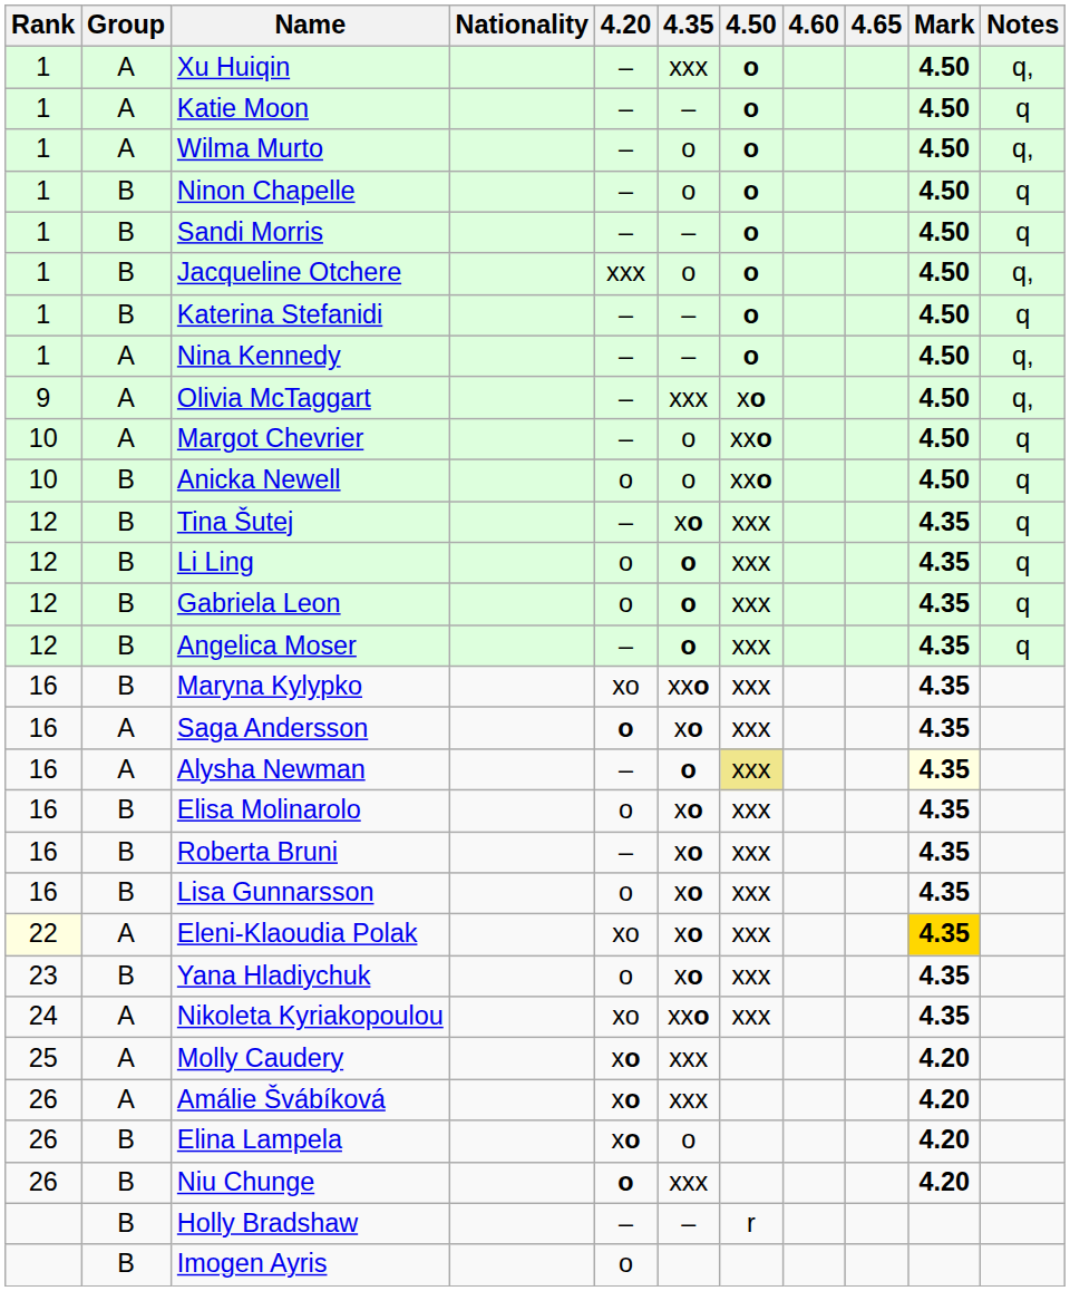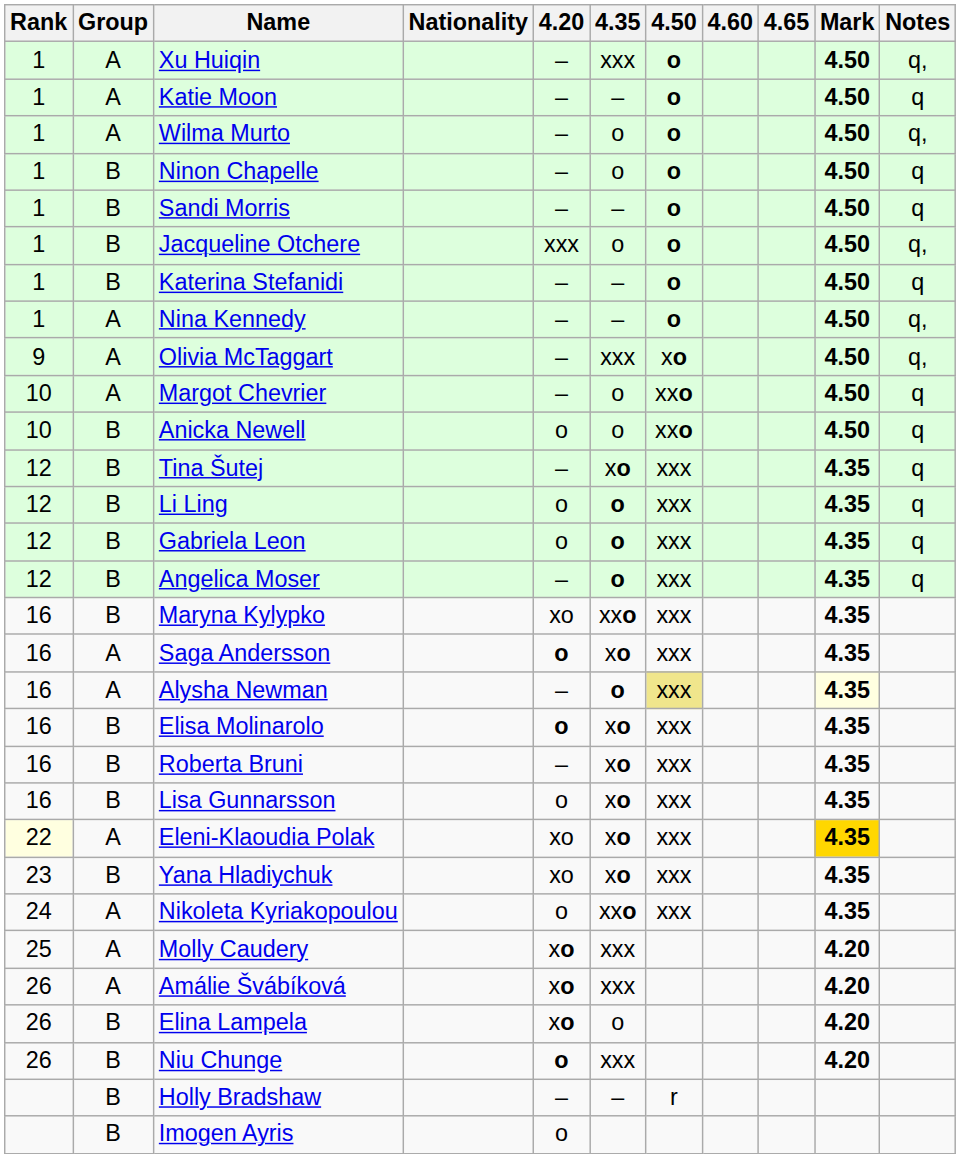Elisa Molinarolo | 4.20: normal -> bold
Yana Hladiychuk | 4.20: o -> xo
Nikoleta Kyriakopoulou | 4.20: xo -> o
